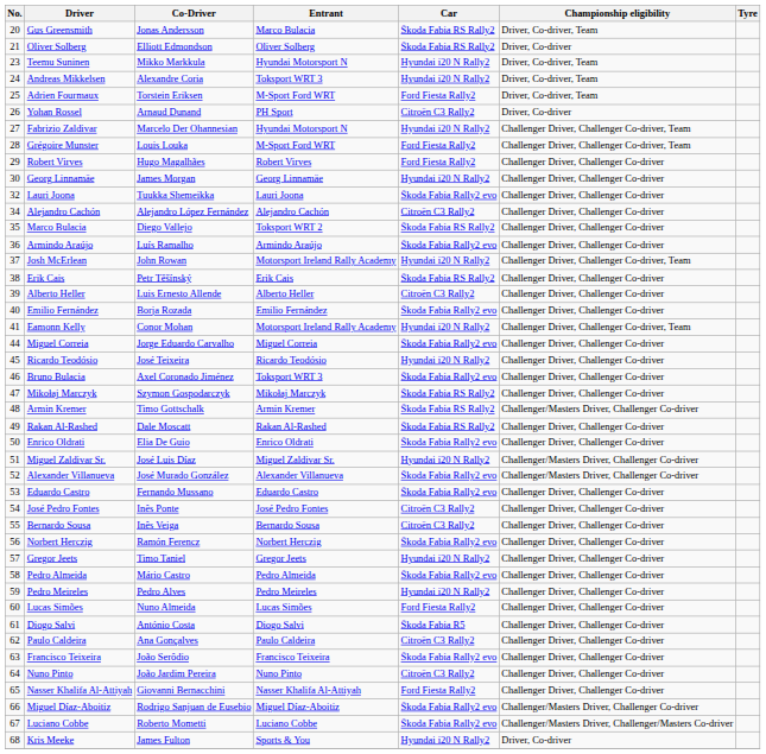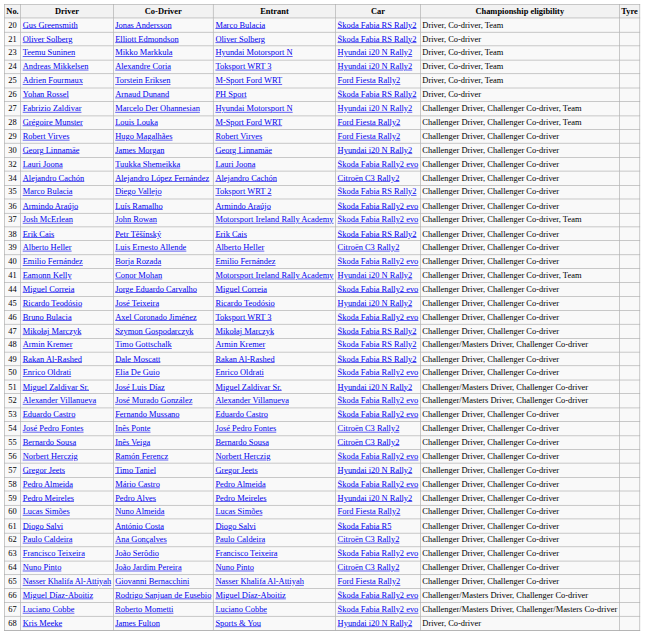Yohan Rossel | Car: Citroën C3 Rally2 -> Škoda Fabia RS Rally2
Josh McErlean | Car: Hyundai i20 N Rally2 -> Škoda Fabia Rally2 evo
